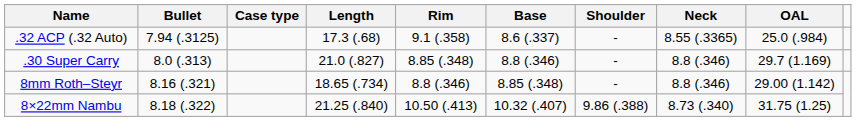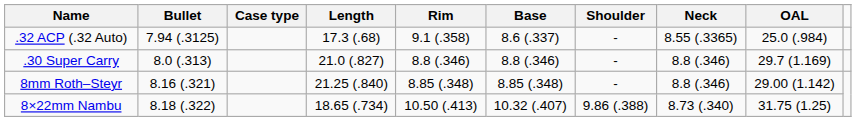.30 Super Carry | Rim: 8.85 (.348) -> 8.8 (.346)
8mm Roth–Steyr | Length: 18.65 (.734) -> 21.25 (.840)
8mm Roth–Steyr | Rim: 8.8 (.346) -> 8.85 (.348)
8×22mm Nambu | Length: 21.25 (.840) -> 18.65 (.734)
